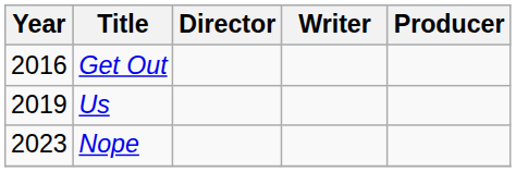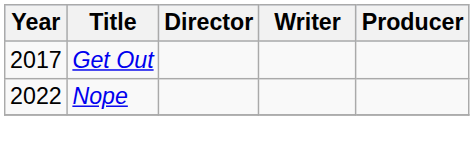Get Out | Year: 2016 -> 2017
- row: 2019 | Us
Nope | Year: 2023 -> 2022
